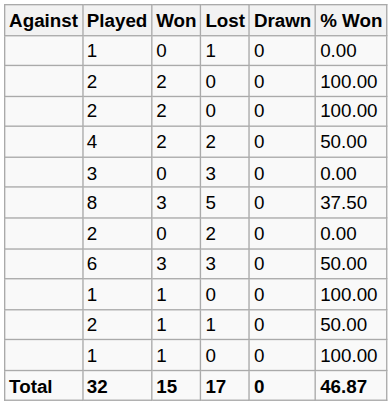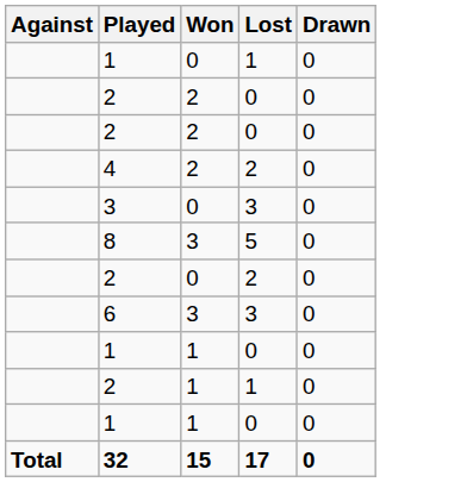- column: % Won | 0.00 | 100.00 | 100.00 | 50.00 | 0.00 | 37.50 | 0.00 | 50.00 | 100.00 | 50.00 | 100.00 | 46.87
